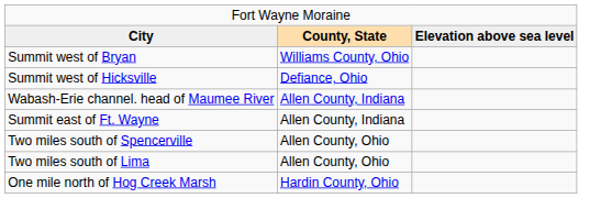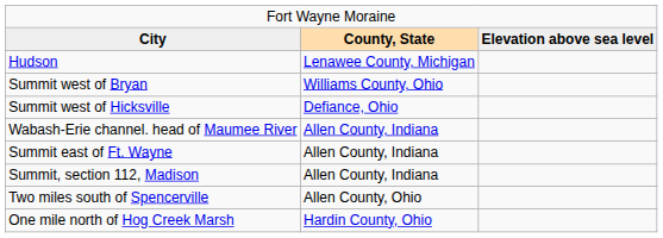+ row: Hudson | Lenawee County, Michigan
+ row: Summit, section 112, Madison | Allen County, Indiana
- row: Two miles south of Lima | Allen County, Ohio
